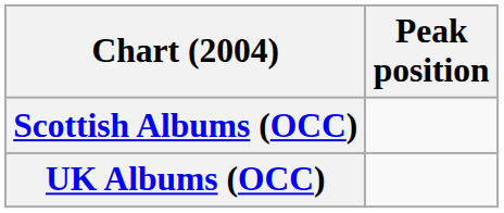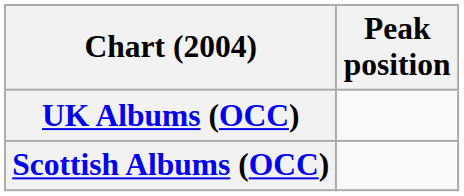rows swapped: Scottish Albums (OCC) <-> UK Albums (OCC)
